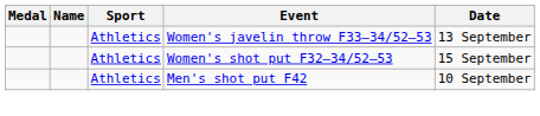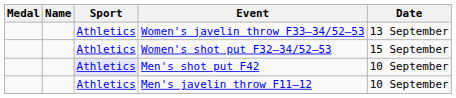Men's shot put F42 | Sport: no background -> lavender background
+ row: Athletics | Men's javelin throw F11–12 | 10 September
